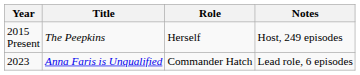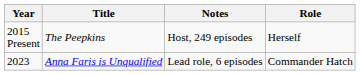columns swapped: Role <-> Notes
